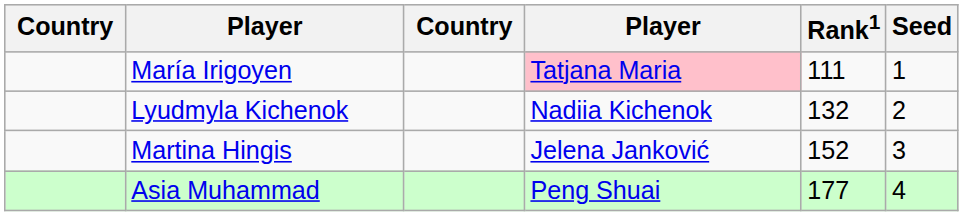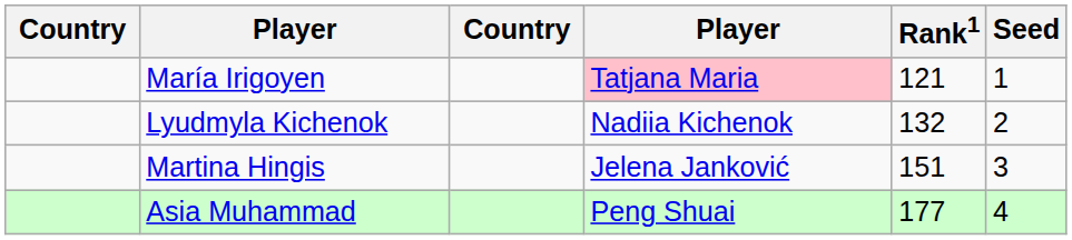María Irigoyen | Rank1: 111 -> 121
Martina Hingis | Rank1: 152 -> 151
